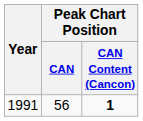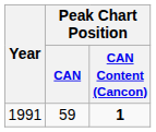1991 | Peak Chart Position / CAN: 56 -> 59
